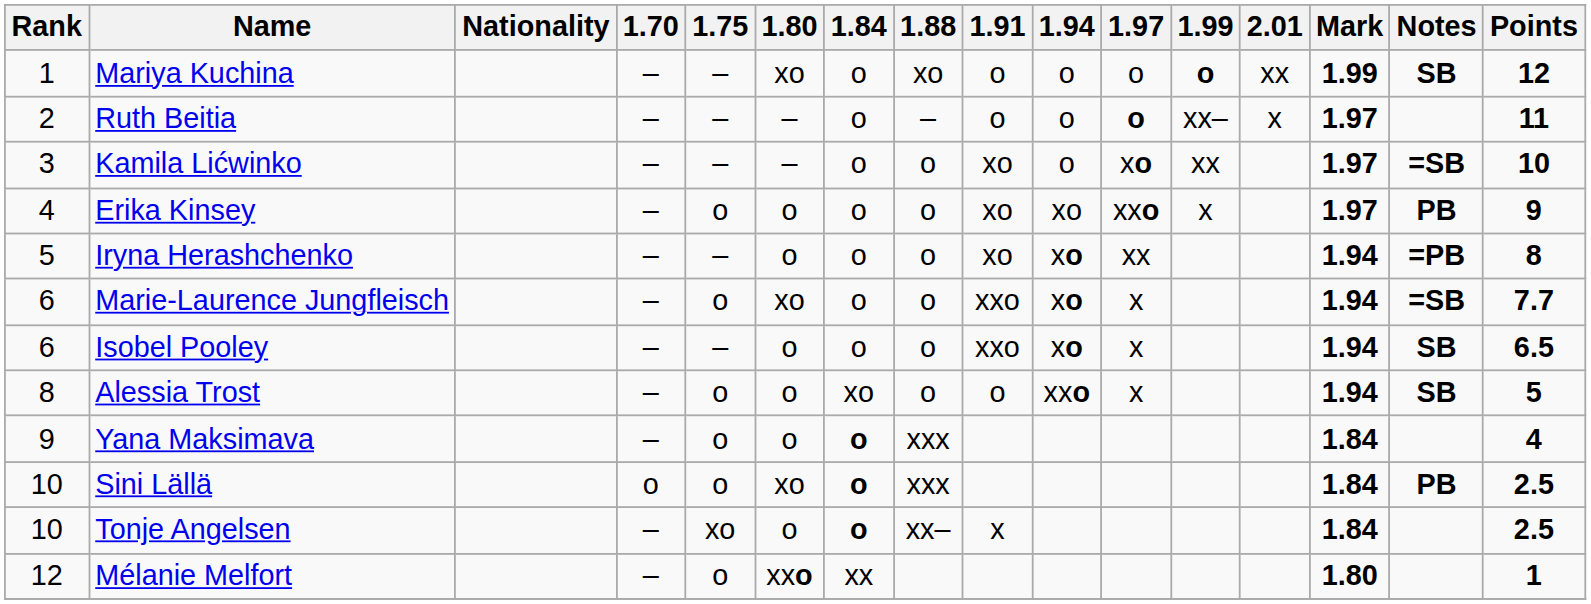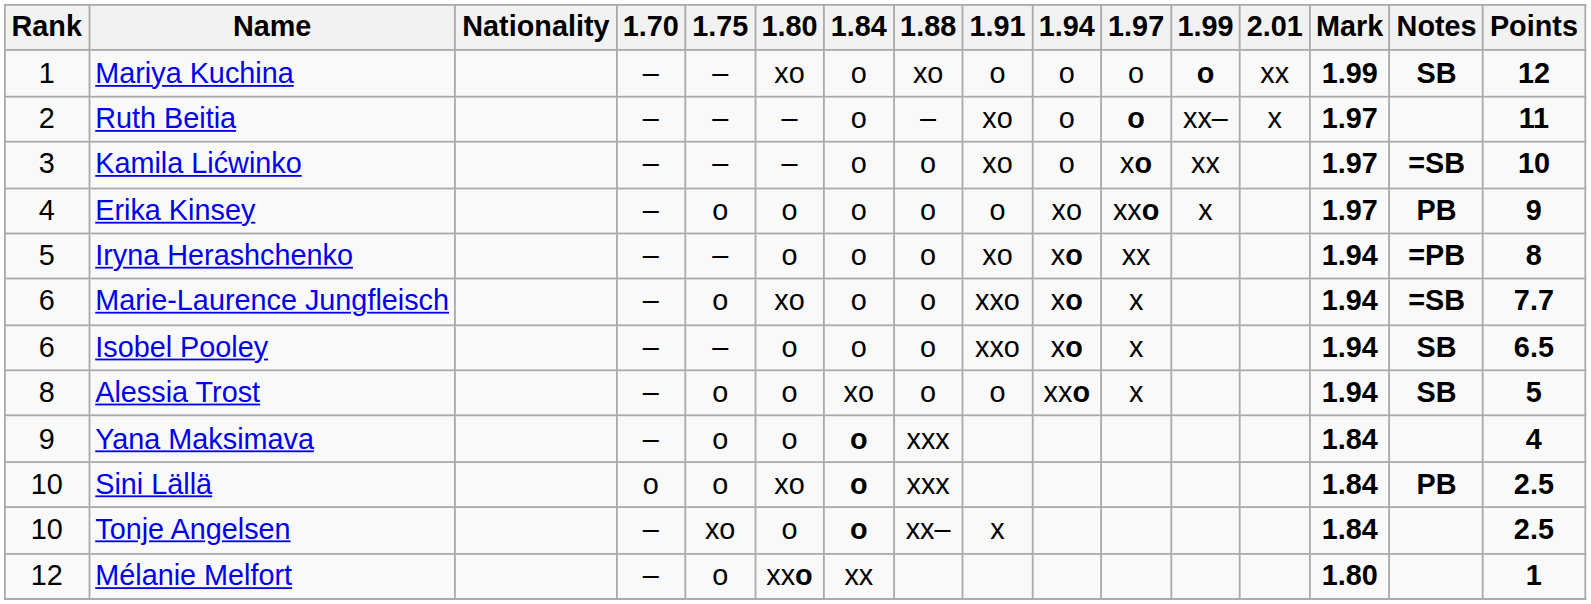Ruth Beitia | 1.91: o -> xo
Erika Kinsey | 1.91: xo -> o
